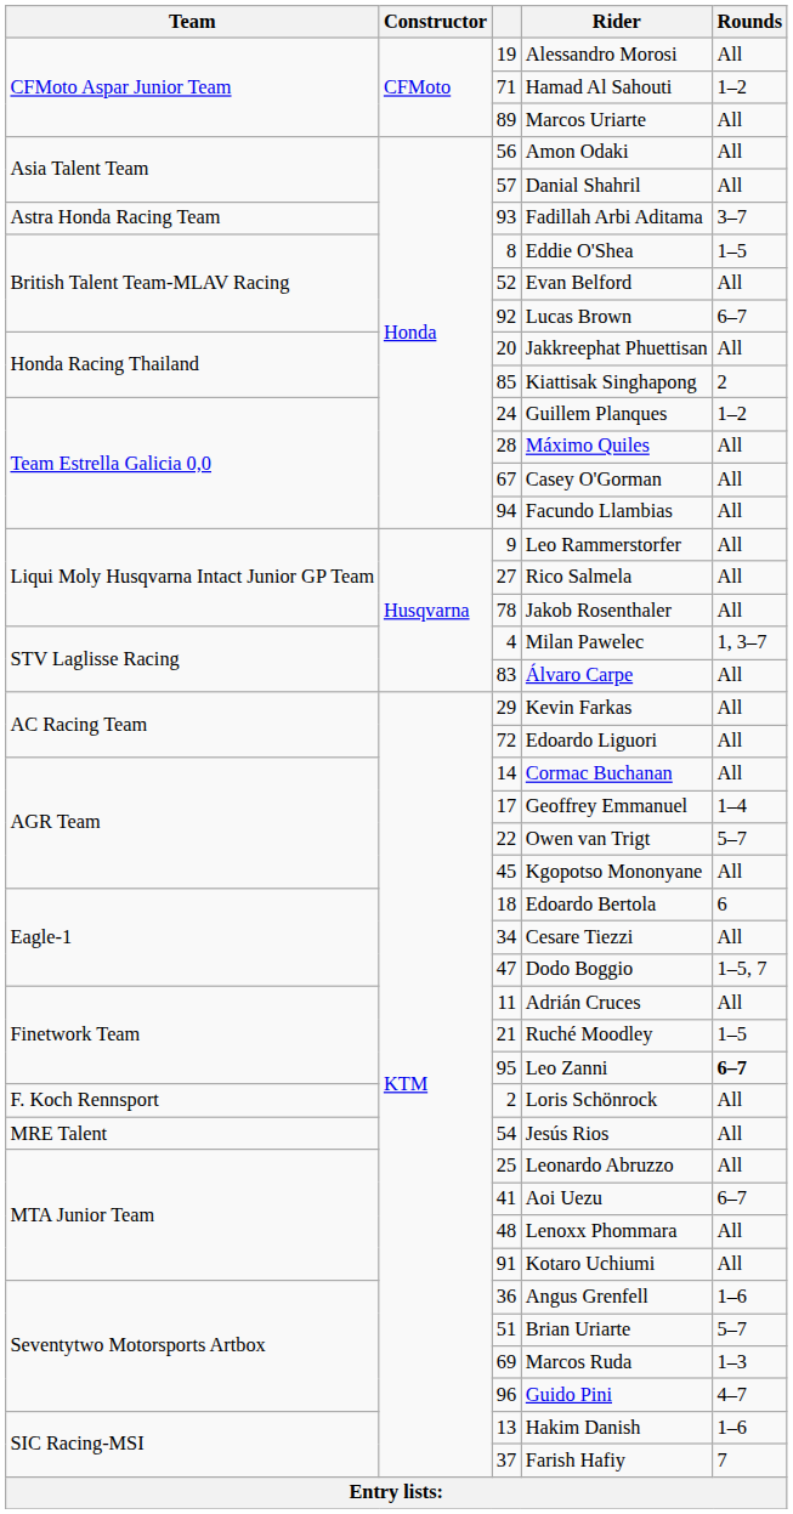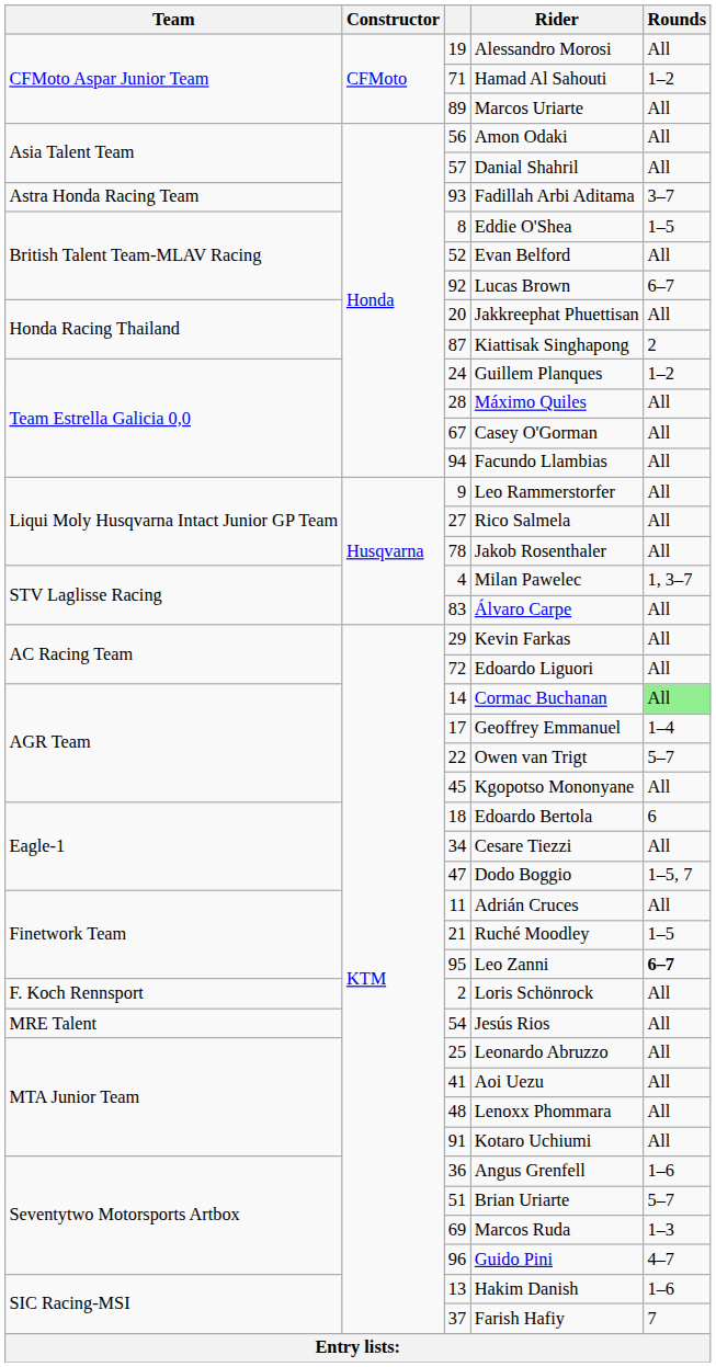Kiattisak Singhapong | column 3: 85 -> 87
Cormac Buchanan | Rounds: no background -> lightgreen background
Aoi Uezu | Rounds: 6–7 -> All
